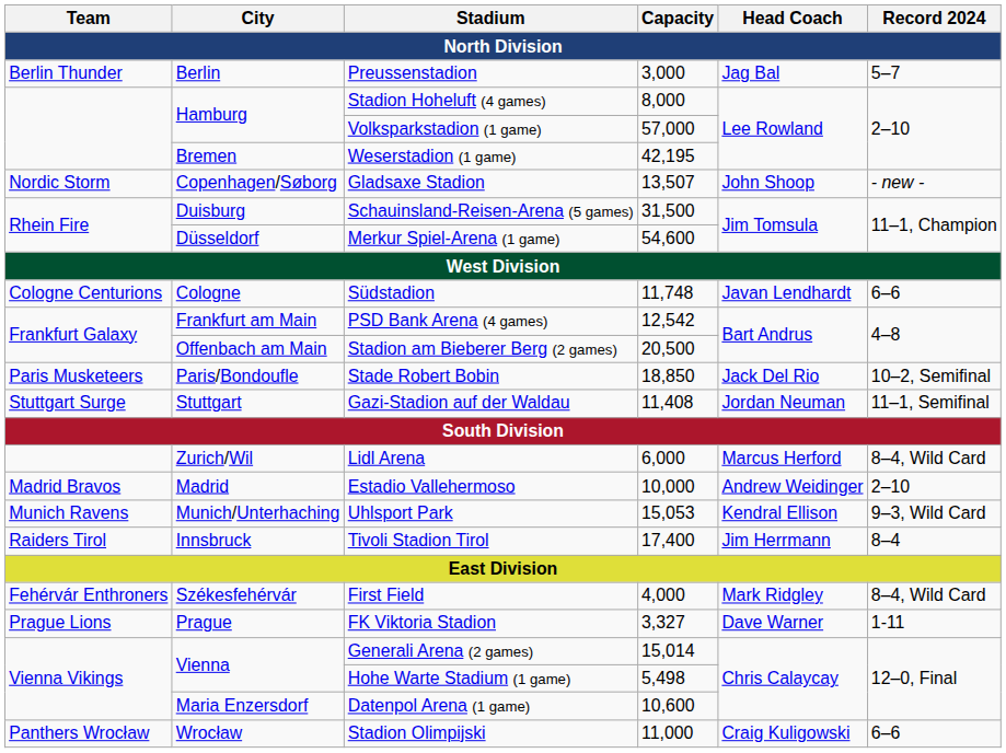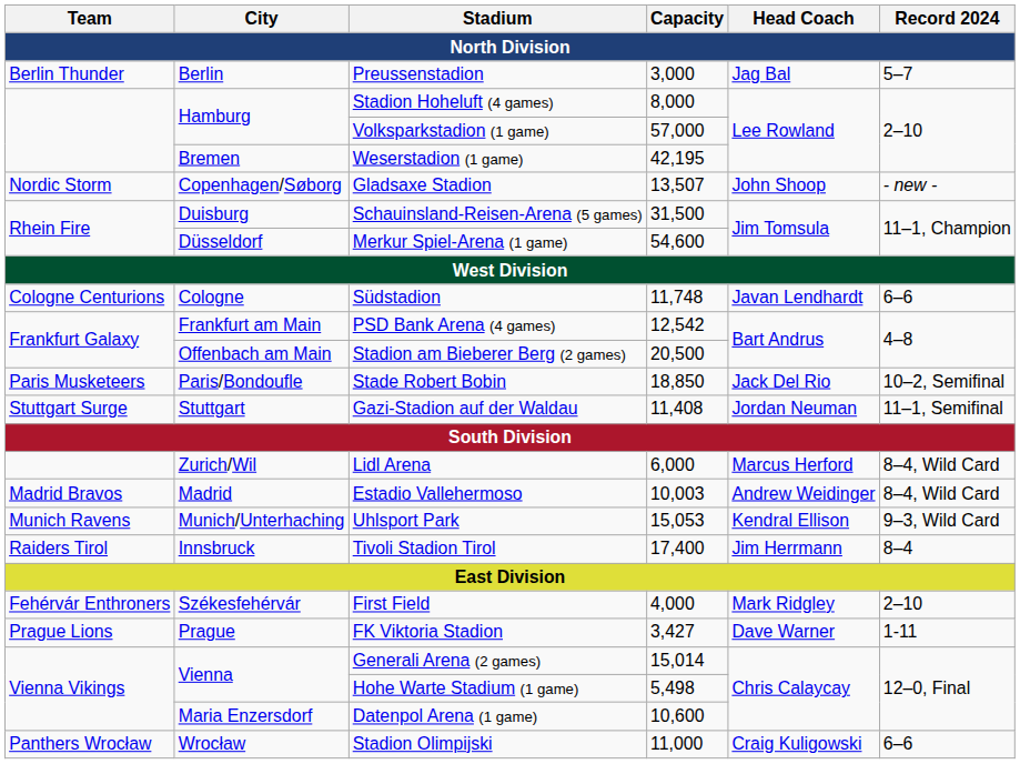Estadio Vallehermoso | Capacity: 10,000 -> 10,003
Estadio Vallehermoso | Record 2024: 2–10 -> 8–4, Wild Card
First Field | Record 2024: 8–4, Wild Card -> 2–10
FK Viktoria Stadion | Capacity: 3,327 -> 3,427
